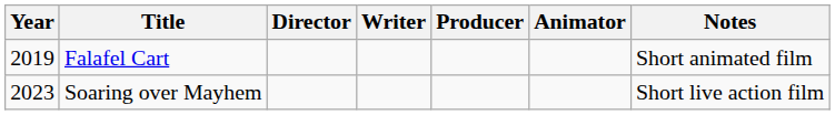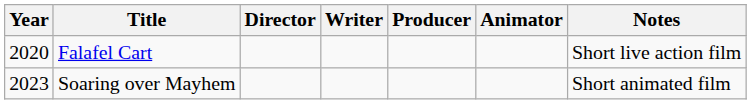Falafel Cart | Year: 2019 -> 2020
Falafel Cart | Notes: Short animated film -> Short live action film
Soaring over Mayhem | Notes: Short live action film -> Short animated film
